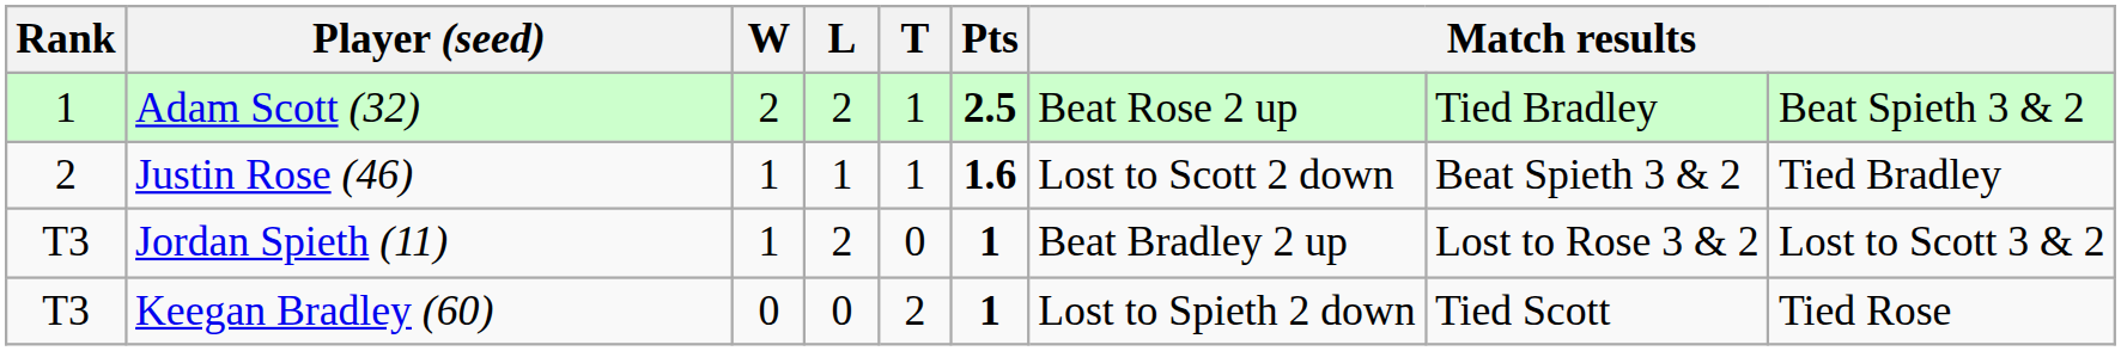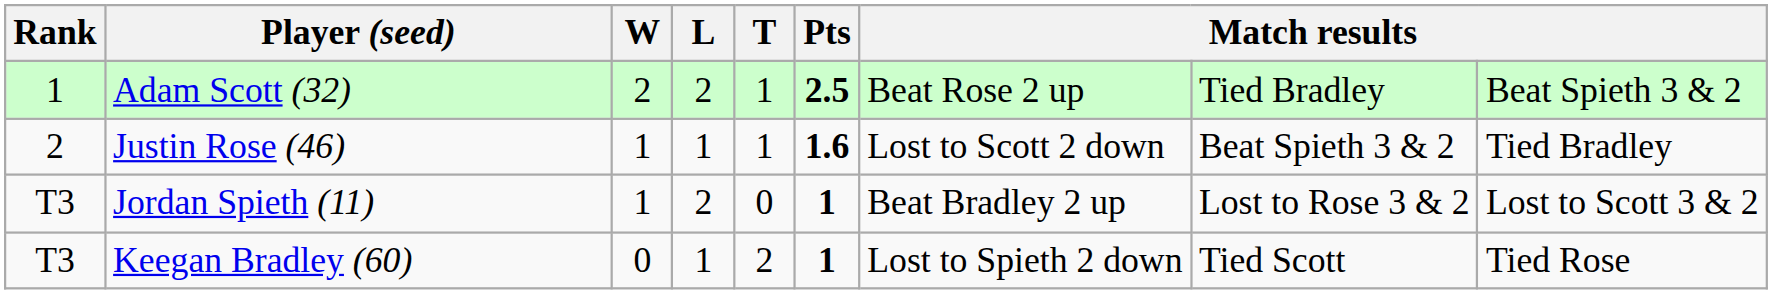Keegan Bradley (60) | L: 0 -> 1
